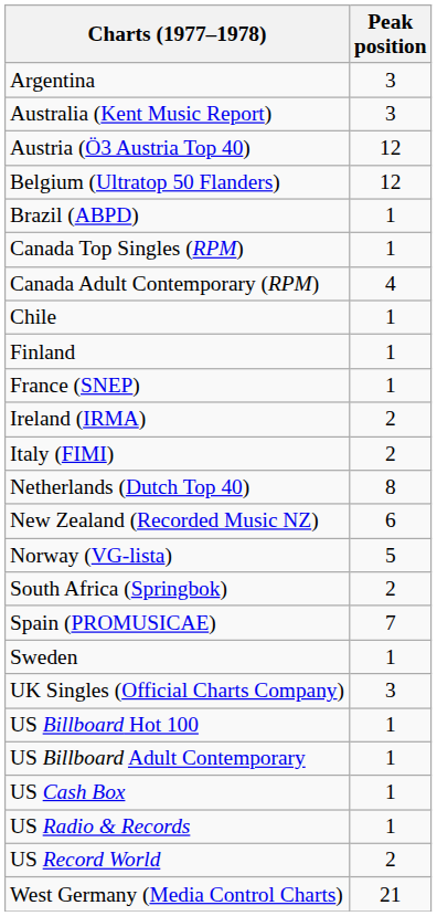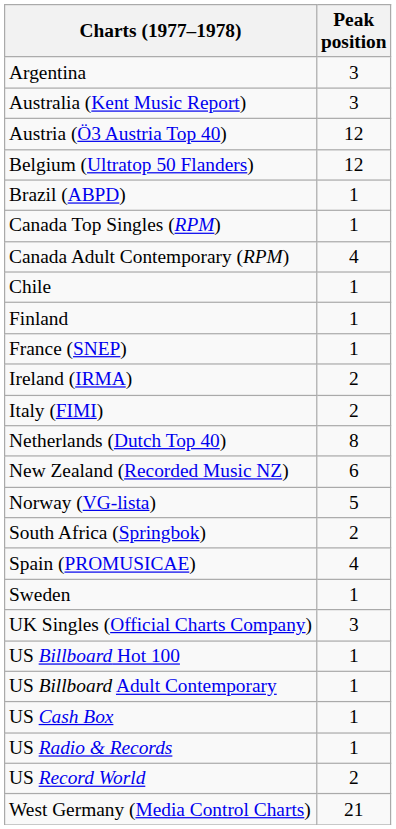Spain (PROMUSICAE) | Peak position: 7 -> 4
